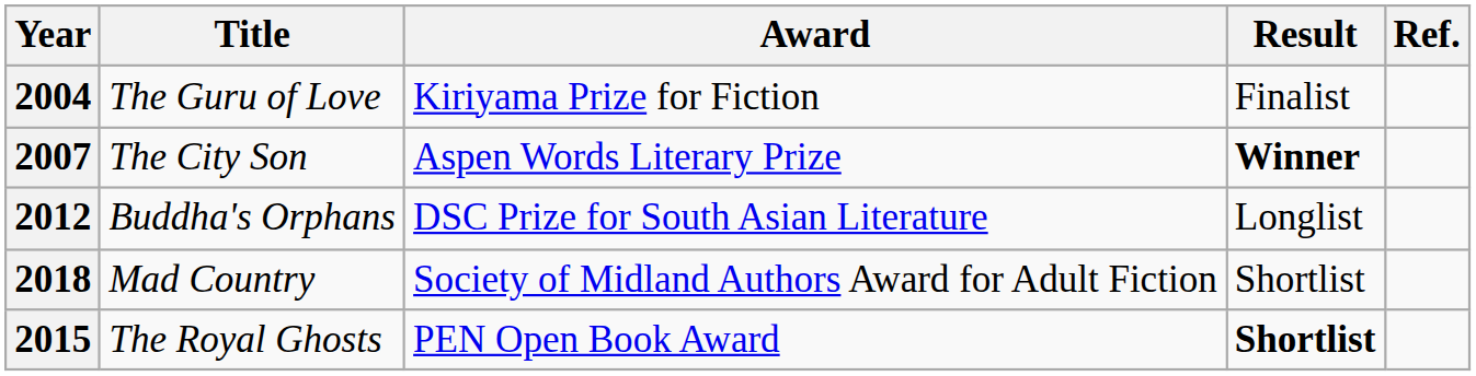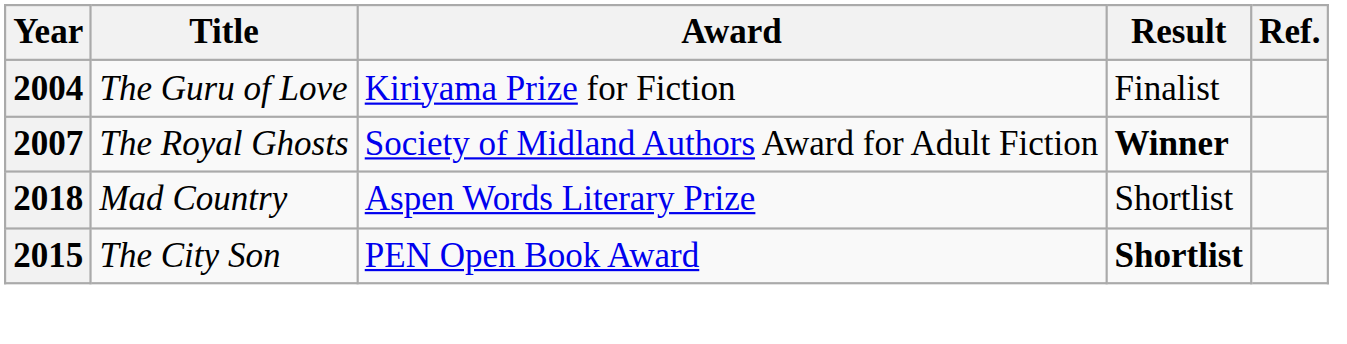2007 | Title: The City Son -> The Royal Ghosts
2007 | Award: Aspen Words Literary Prize -> Society of Midland Authors Award for Adult Fiction
- row: 2012 | Buddha's Orphans | DSC Prize for South Asian Literature | Longlist
2018 | Award: Society of Midland Authors Award for Adult Fiction -> Aspen Words Literary Prize
2015 | Title: The Royal Ghosts -> The City Son
